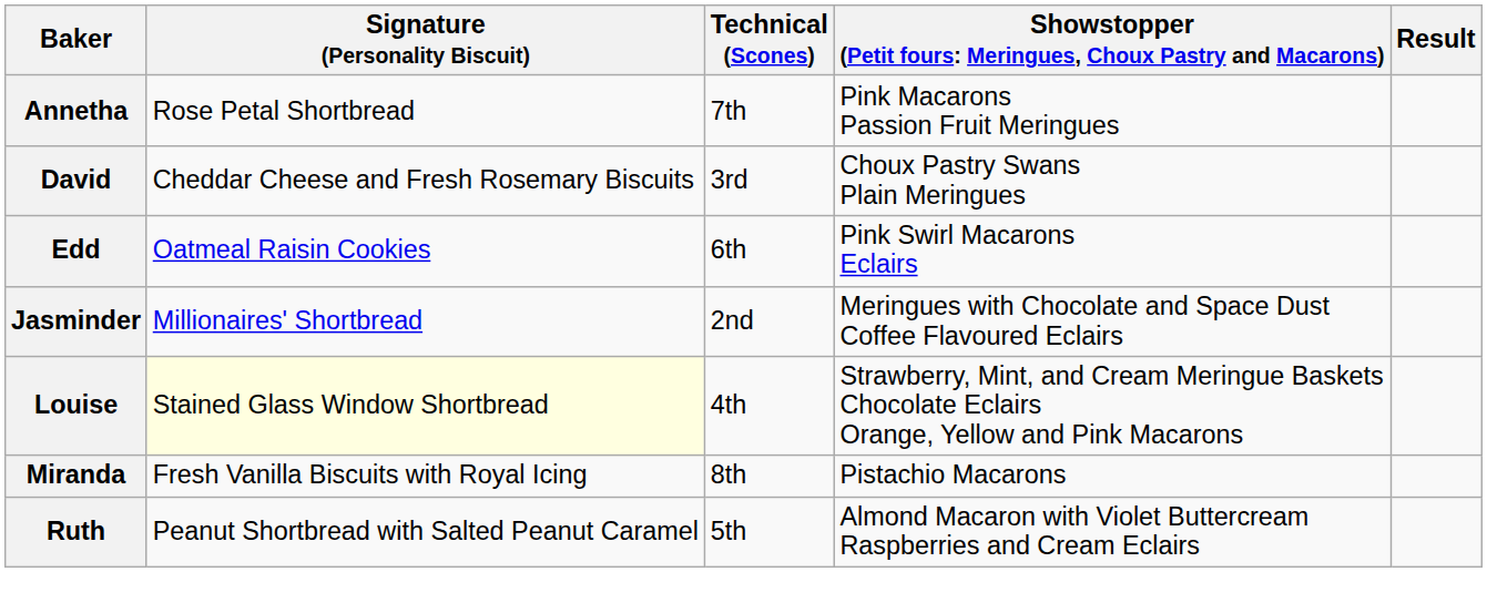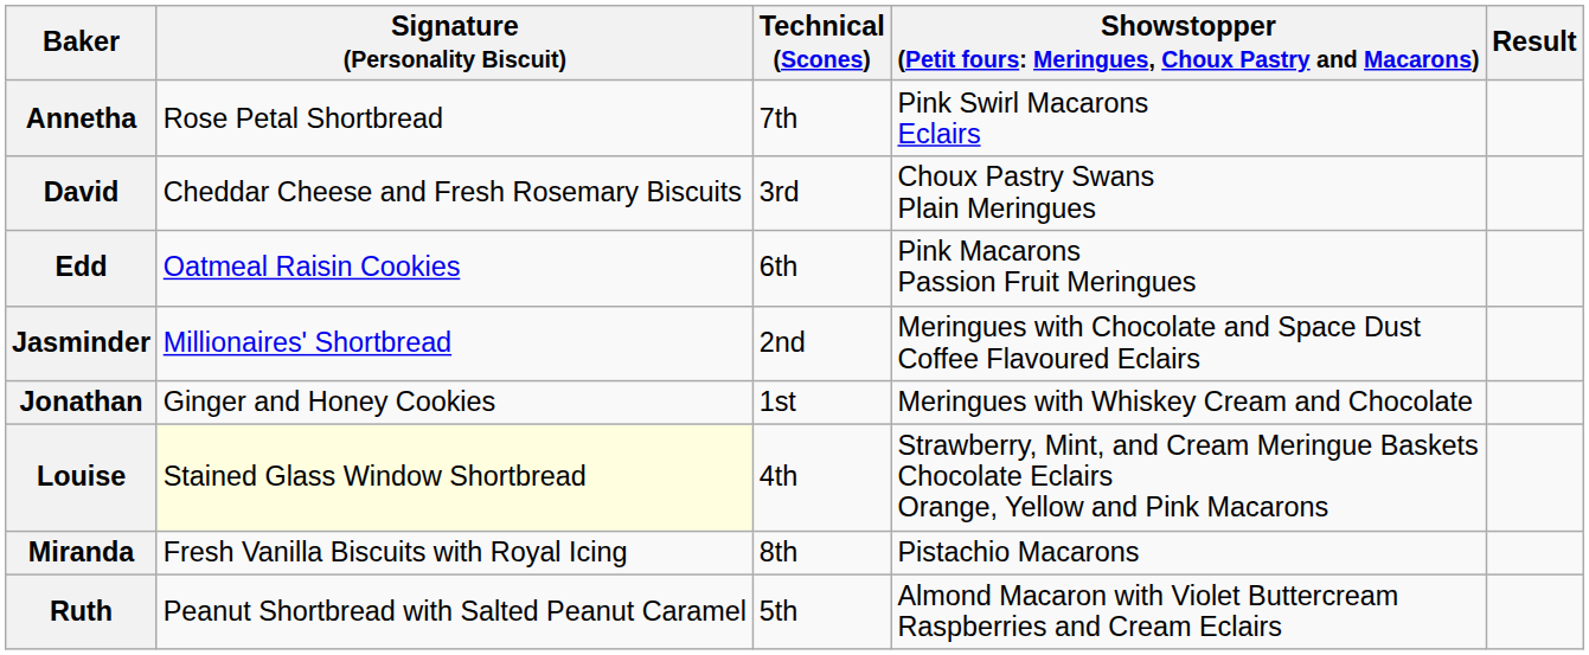Annetha | column 4: Pink Macarons Passion Fruit Meringues -> Pink Swirl Macarons Eclairs
Edd | column 4: Pink Swirl Macarons Eclairs -> Pink Macarons Passion Fruit Meringues
+ row: Jonathan | Ginger and Honey Cookies | 1st | Meringues with Whiskey Cream and Chocolate
